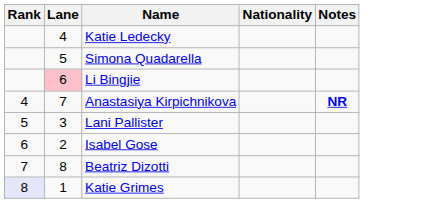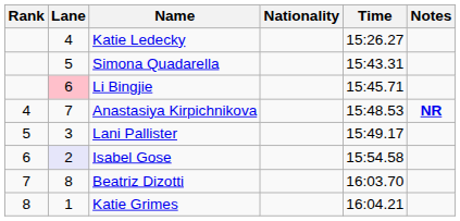+ column: Time | 15:26.27 | 15:43.31 | 15:45.71 | 15:48.53 | 15:49.17 | 15:54.58 | 16:03.70 | 16:04.21
Isabel Gose | Lane: no background -> lavender background
Katie Grimes | Rank: lavender background -> no background
